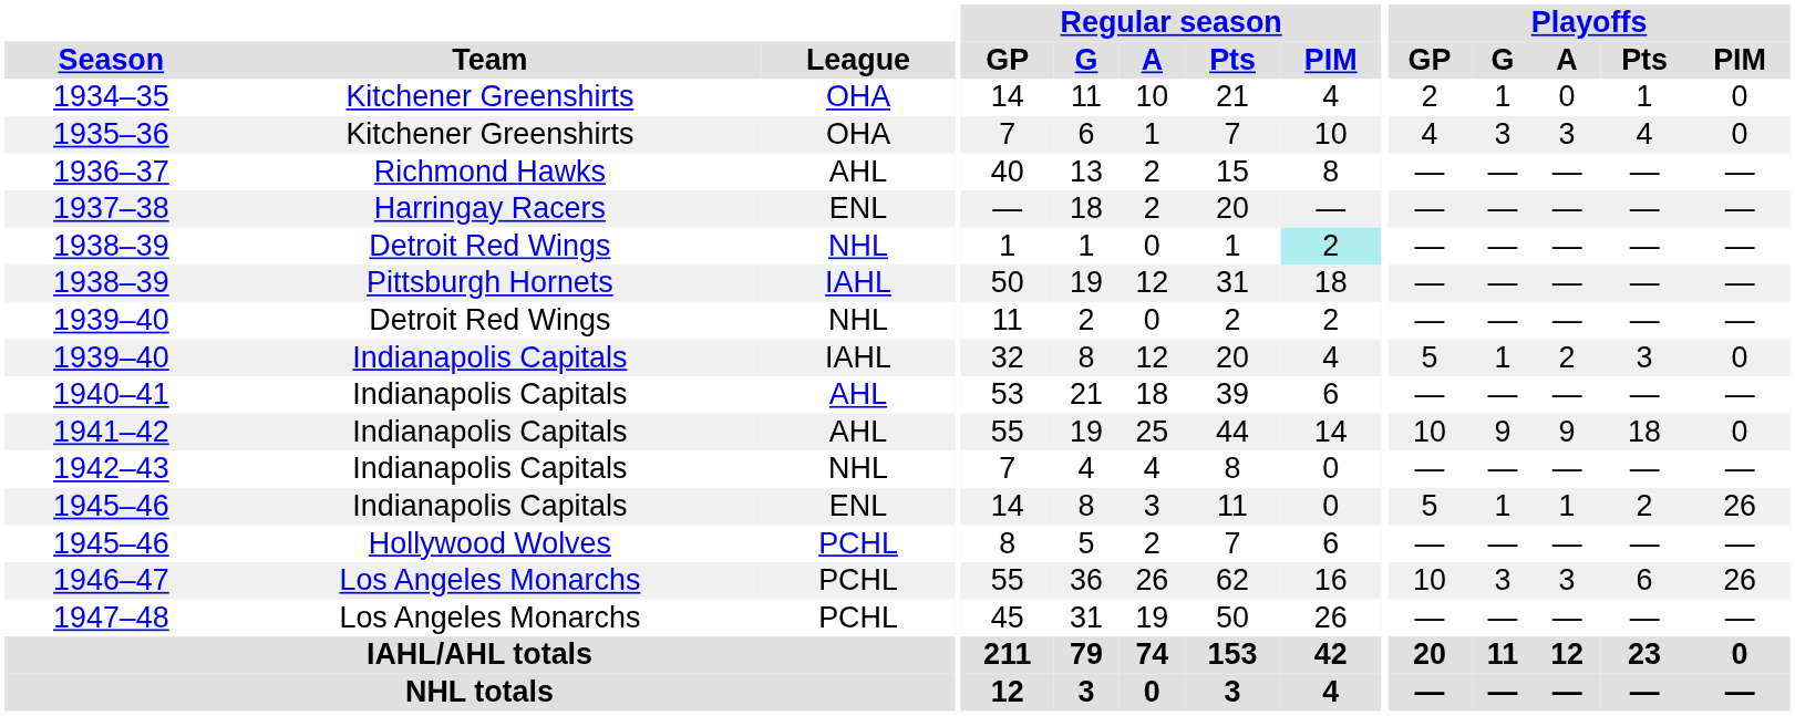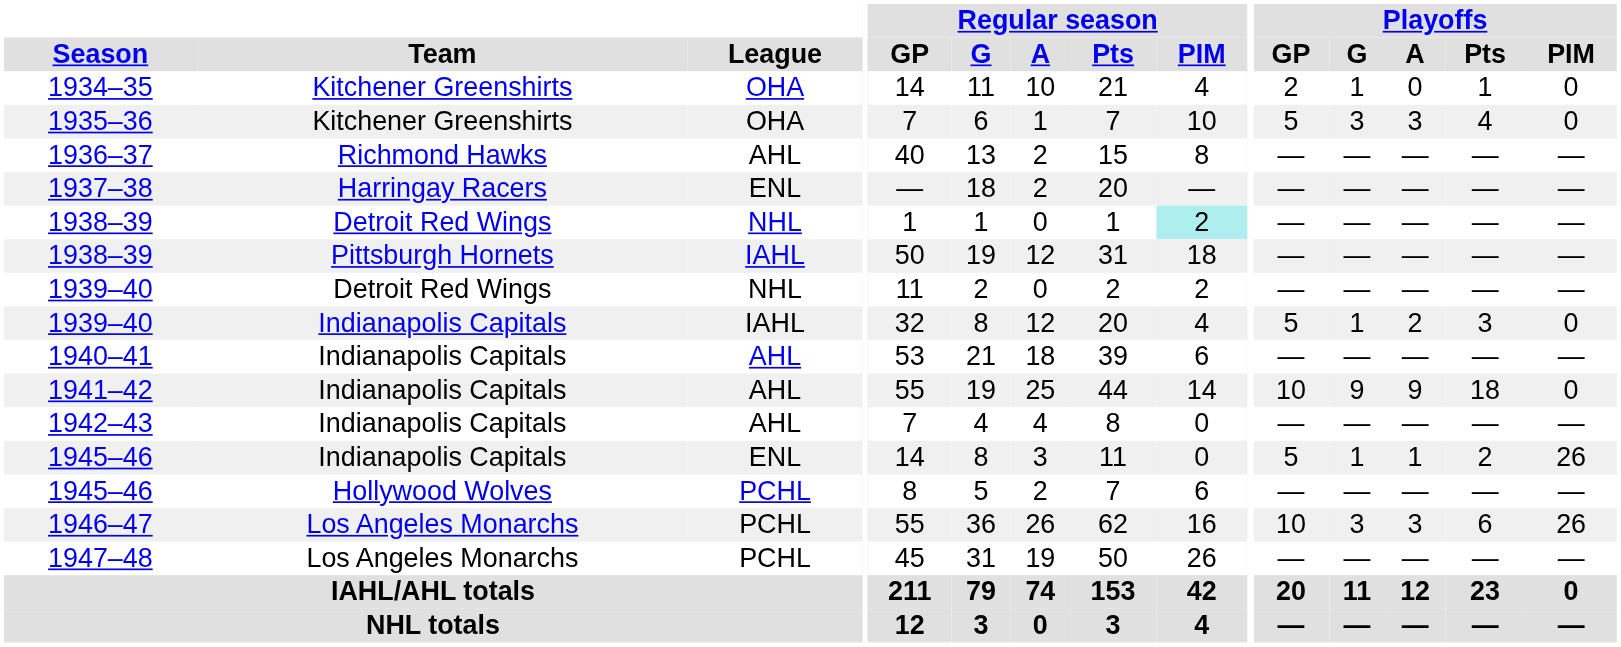1935–36 | Playoffs / GP: 4 -> 5
1942–43 | League: NHL -> AHL
